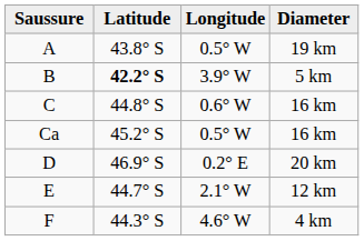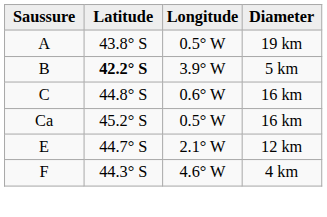- row: D | 46.9° S | 0.2° E | 20 km
